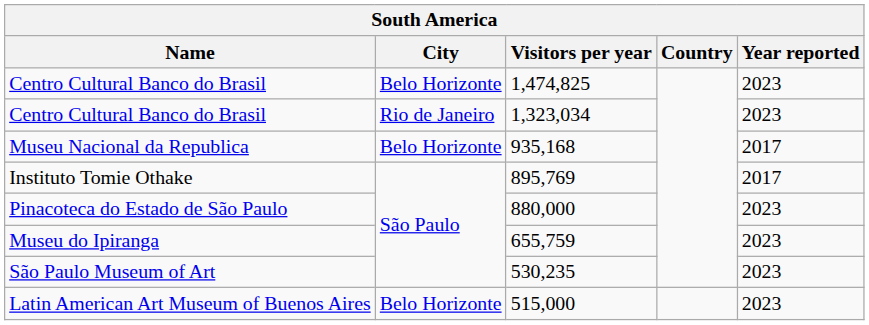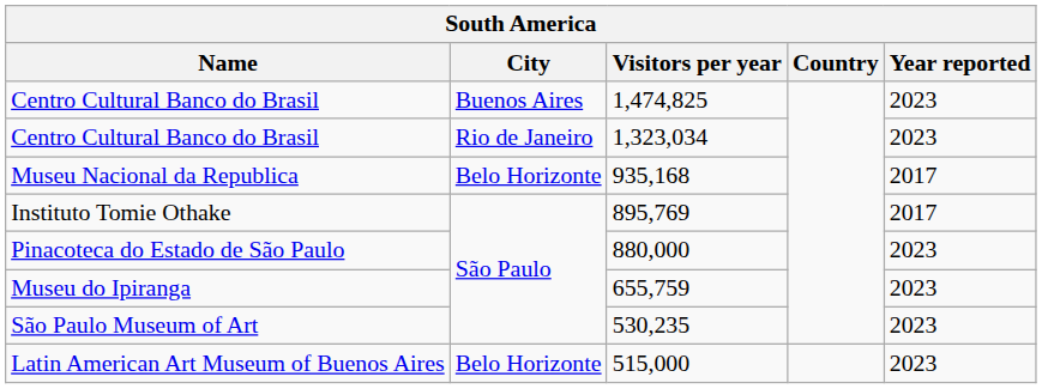1,474,825 | City: Belo Horizonte -> Buenos Aires
